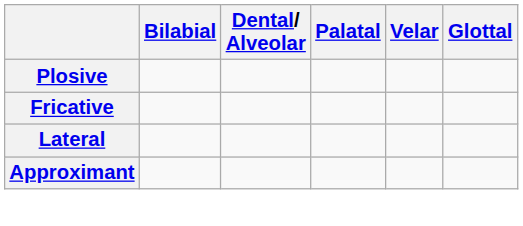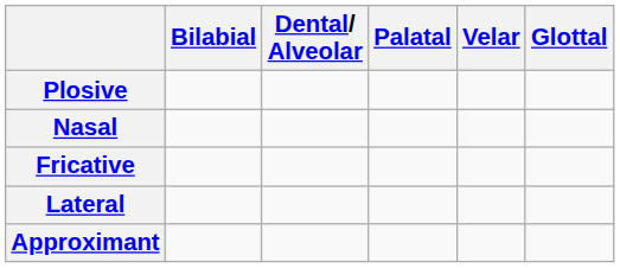+ row: Nasal
